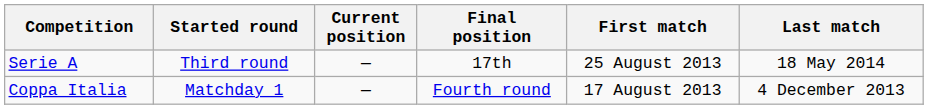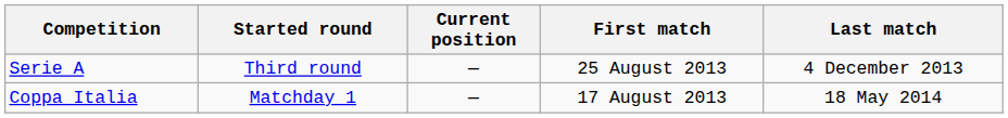- column: Final position | 17th | Fourth round
Serie A | Last match: 18 May 2014 -> 4 December 2013
Coppa Italia | Last match: 4 December 2013 -> 18 May 2014
